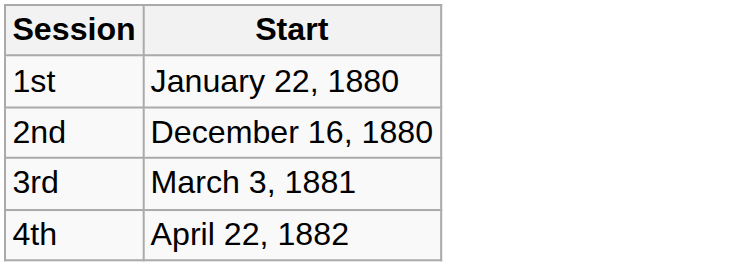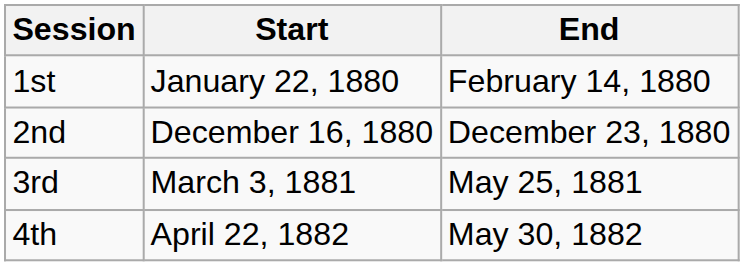+ column: End | February 14, 1880 | December 23, 1880 | May 25, 1881 | May 30, 1882
